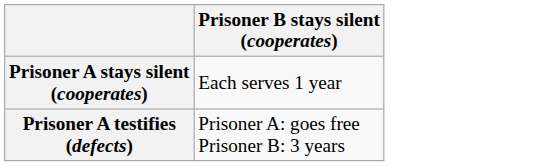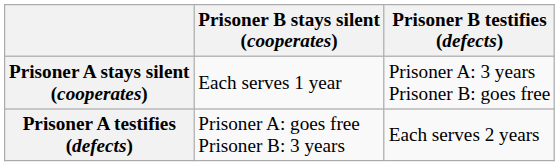+ column: Prisoner B testifies (defects) | Prisoner A: 3 years Prisoner B: goes free | Each serves 2 years
